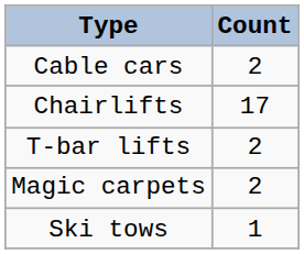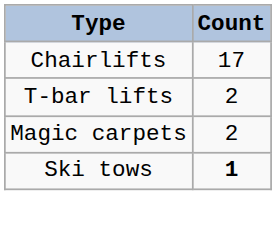- row: Cable cars | 2
Ski tows | Count: normal -> bold
